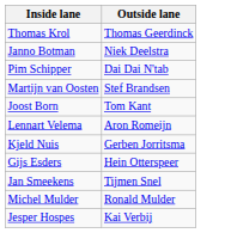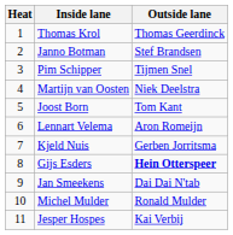+ column: Heat | 1 | 2 | 3 | 4 | 5 | 6 | 7 | 8 | 9 | 10 | 11
Janno Botman | Outside lane: Niek Deelstra -> Stef Brandsen
Pim Schipper | Outside lane: Dai Dai N'tab -> Tijmen Snel
Martijn van Oosten | Outside lane: Stef Brandsen -> Niek Deelstra
Gijs Esders | Outside lane: normal -> bold
Jan Smeekens | Outside lane: Tijmen Snel -> Dai Dai N'tab
